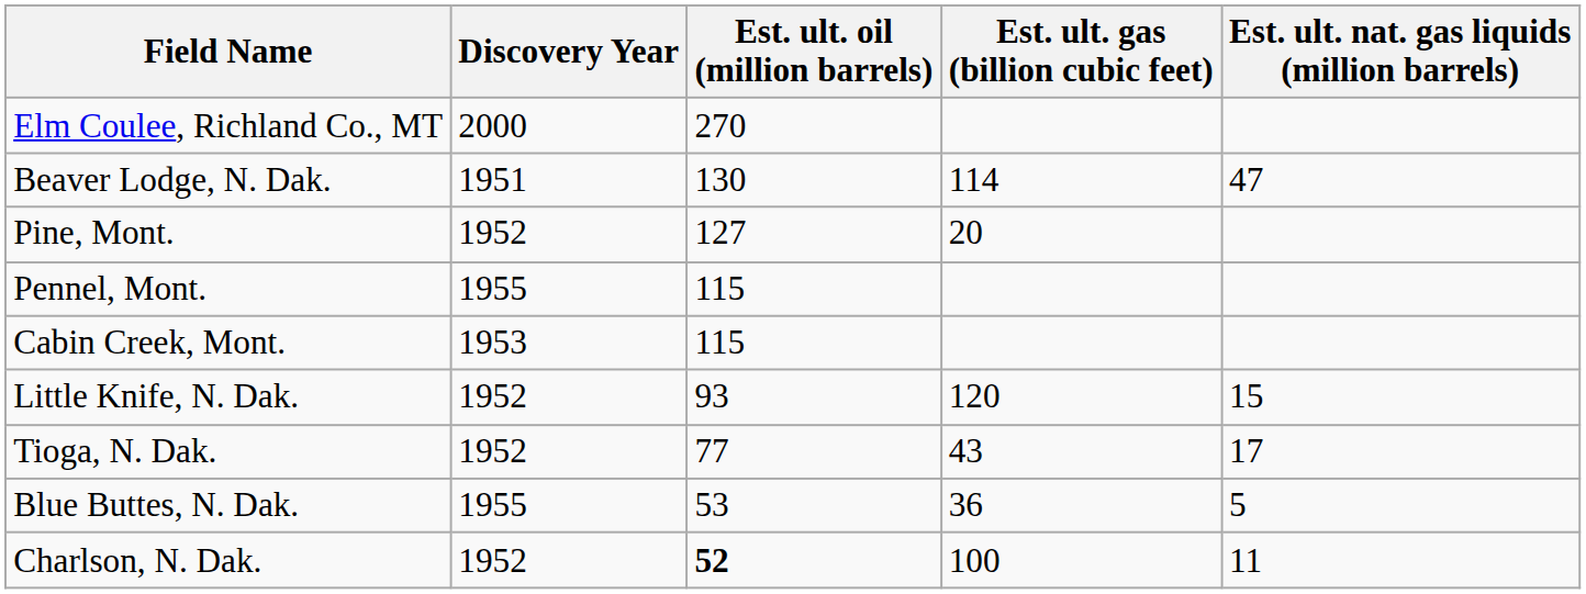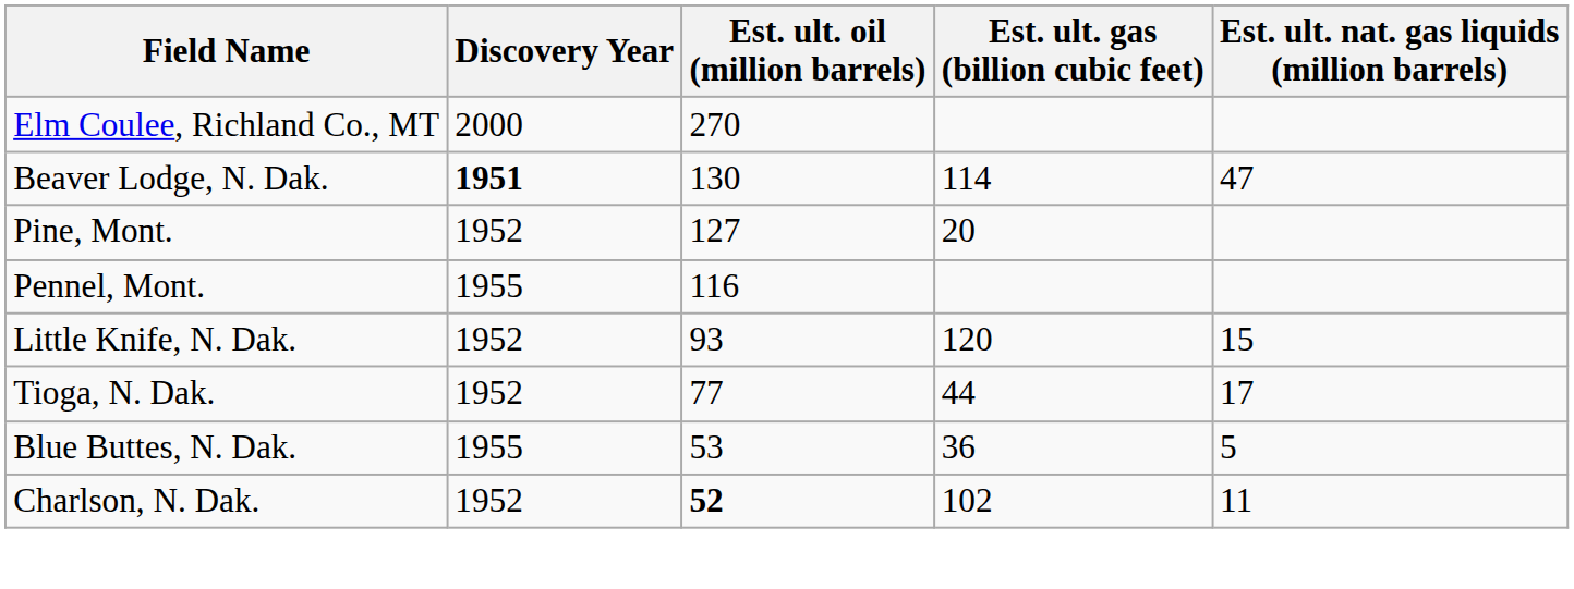Beaver Lodge, N. Dak. | Discovery Year: normal -> bold
Pennel, Mont. | Est. ult. oil (million barrels): 115 -> 116
- row: Cabin Creek, Mont. | 1953 | 115
Tioga, N. Dak. | Est. ult. gas (billion cubic feet): 43 -> 44
Charlson, N. Dak. | Est. ult. gas (billion cubic feet): 100 -> 102
